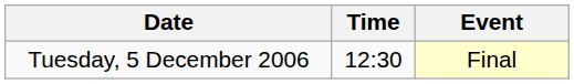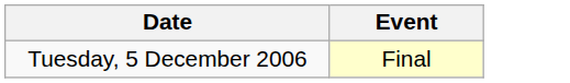- column: Time | 12:30
